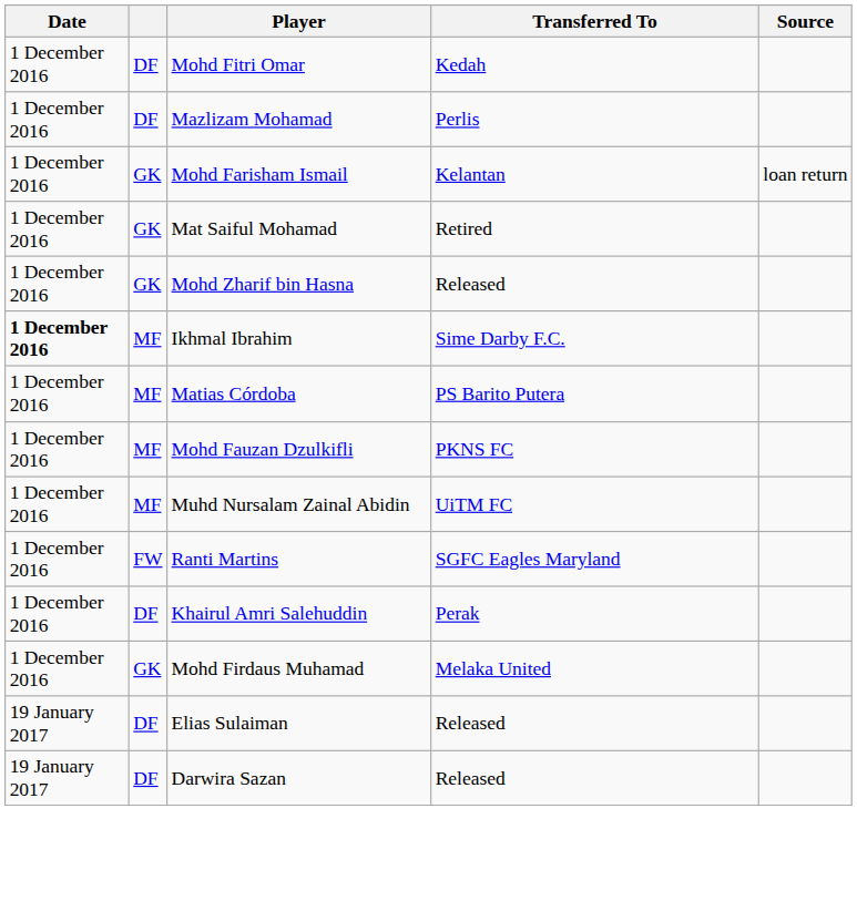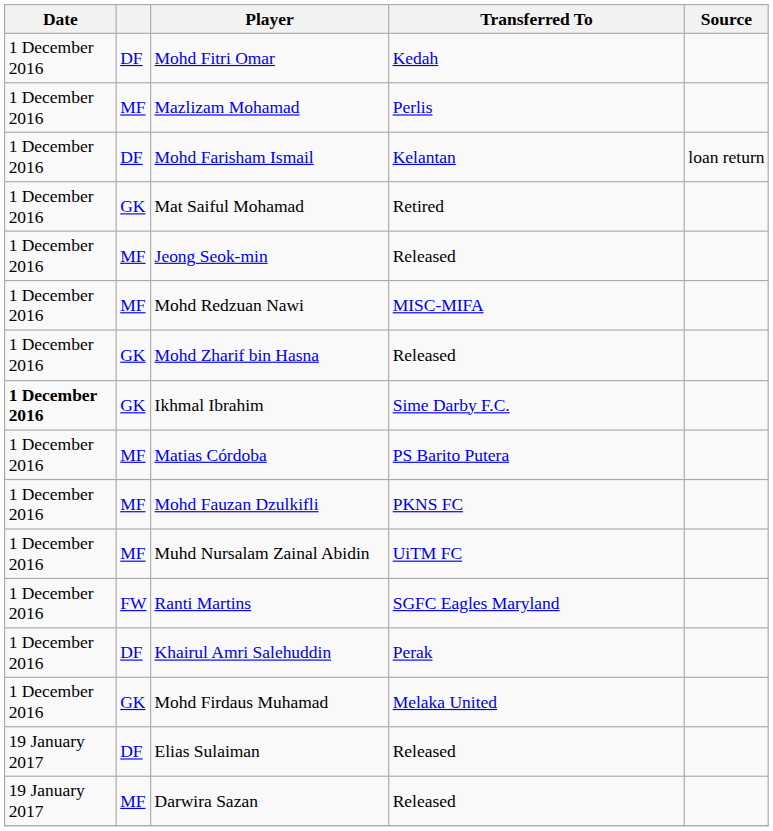Mazlizam Mohamad | column 2: DF -> MF
Mohd Farisham Ismail | column 2: GK -> DF
+ row: 1 December 2016 | MF | Jeong Seok-min | Released
+ row: 1 December 2016 | MF | Mohd Redzuan Nawi | MISC-MIFA
Ikhmal Ibrahim | column 2: MF -> GK
Darwira Sazan | column 2: DF -> MF
